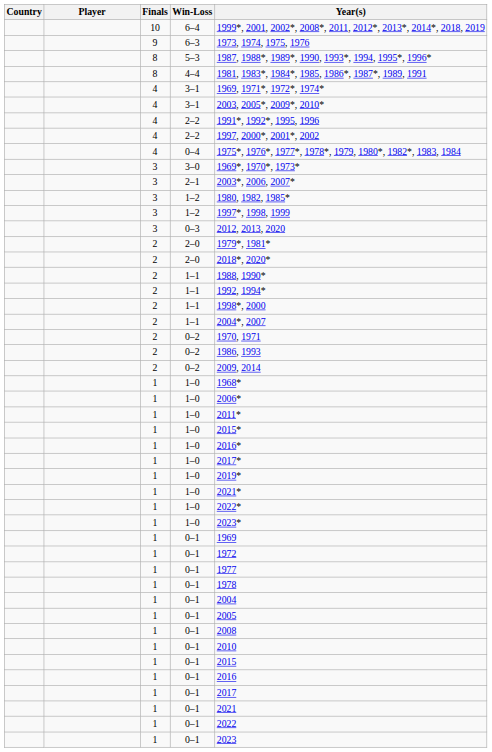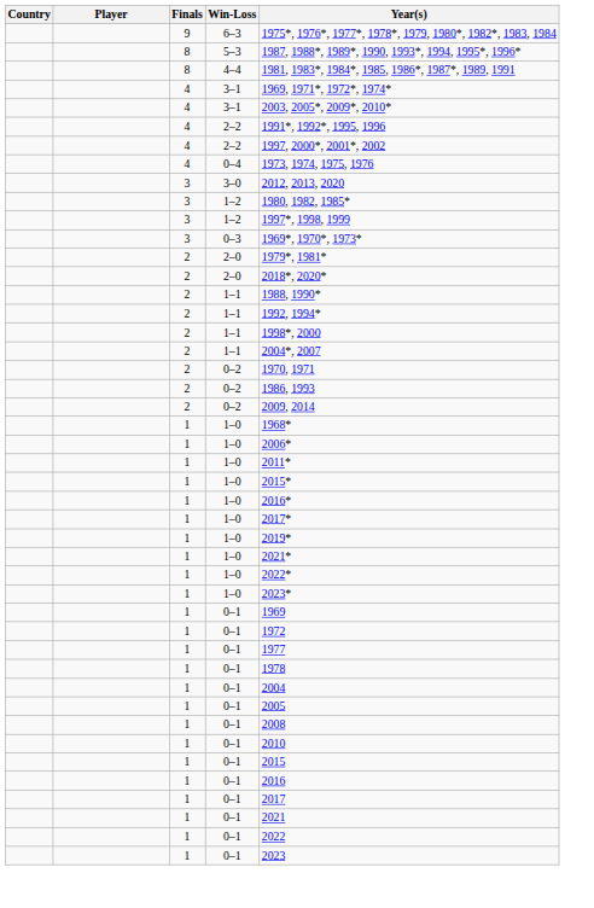- row: 10 | 6–4 | 1999*, 2001, 2002*, 2008*, 2011, 2012*, 2013*, 2014*, 2018, 2019
6–3 | Year(s): 1973, 1974, 1975, 1976 -> 1975*, 1976*, 1977*, 1978*, 1979, 1980*, 1982*, 1983, 1984
0–4 | Year(s): 1975*, 1976*, 1977*, 1978*, 1979, 1980*, 1982*, 1983, 1984 -> 1973, 1974, 1975, 1976
3–0 | Year(s): 1969*, 1970*, 1973* -> 2012, 2013, 2020
- row: 3 | 2–1 | 2003*, 2006, 2007*
0–3 | Year(s): 2012, 2013, 2020 -> 1969*, 1970*, 1973*
